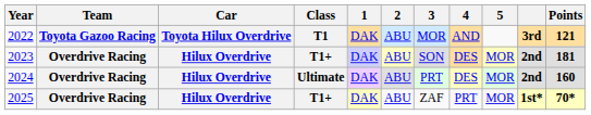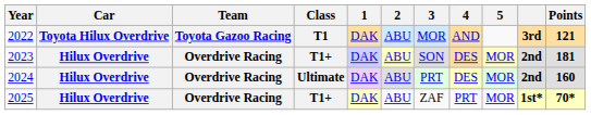columns swapped: Team <-> Car
